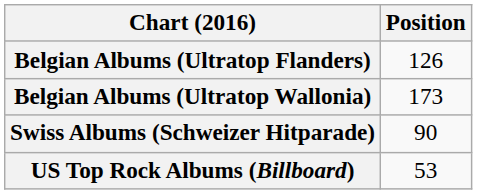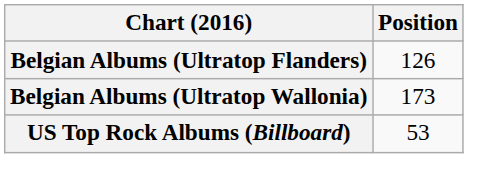- row: Swiss Albums (Schweizer Hitparade) | 90
